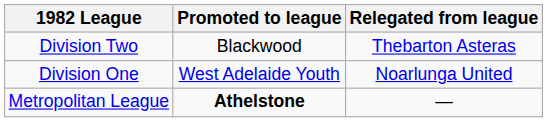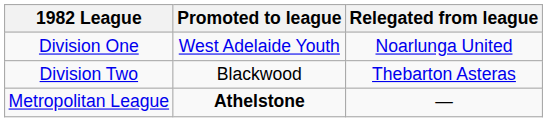rows swapped: Division One <-> Division Two
